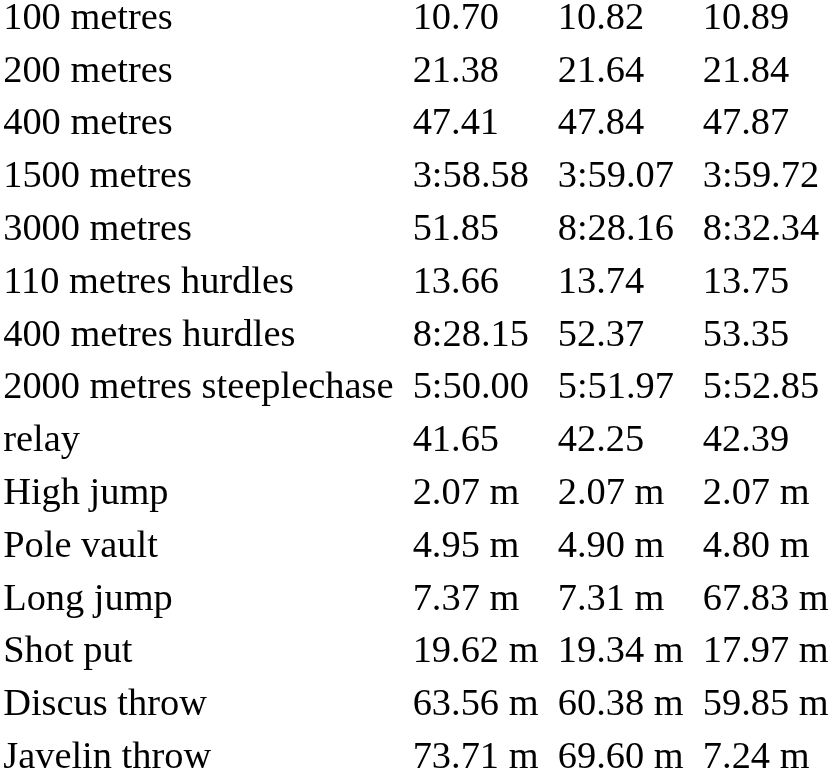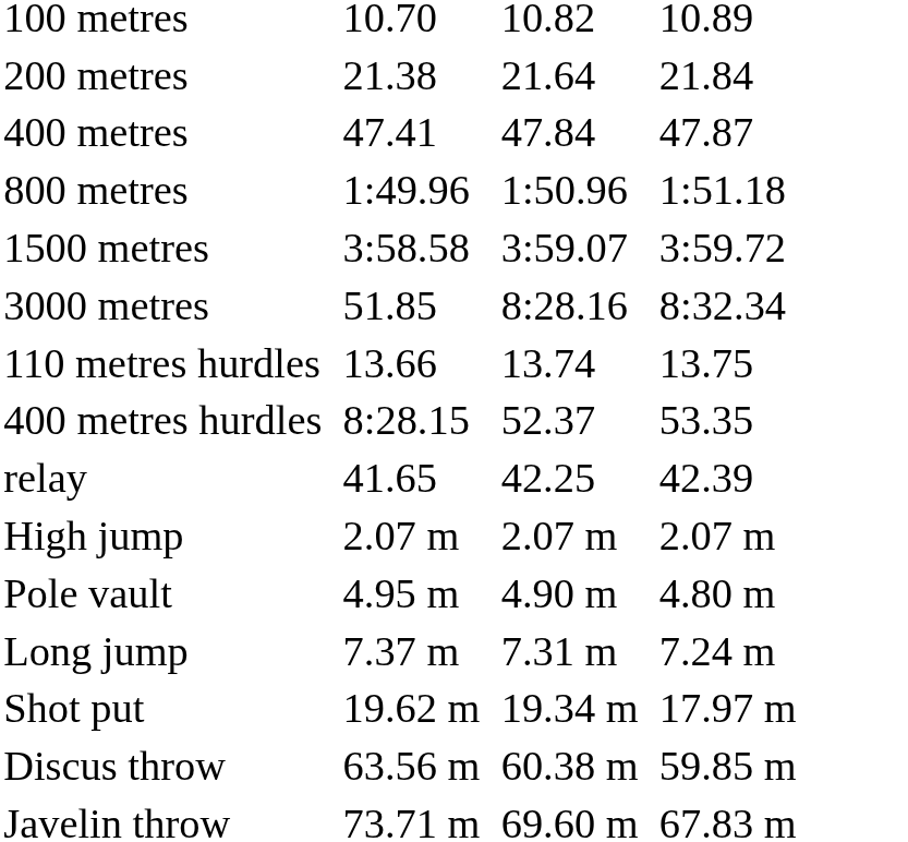+ row: 800 metres | 1:49.96 | 1:50.96 | 1:51.18
- row: 2000 metres steeplechase | 5:50.00 | 5:51.97 | 5:52.85
Long jump | column 7: 67.83 m -> 7.24 m
Javelin throw | column 7: 7.24 m -> 67.83 m
